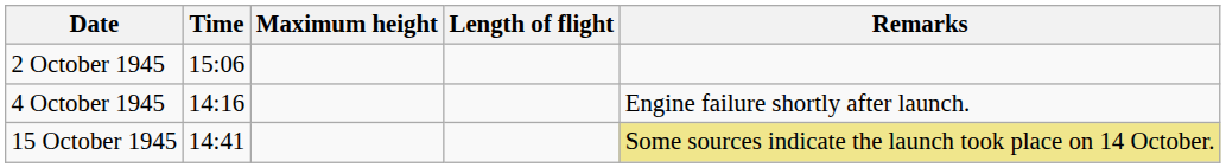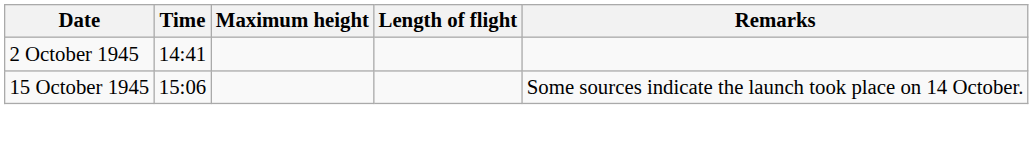2 October 1945 | Time: 15:06 -> 14:41
- row: 4 October 1945 | 14:16 | Engine failure shortly after launch.
15 October 1945 | Time: 14:41 -> 15:06
15 October 1945 | Remarks: khaki background -> no background
